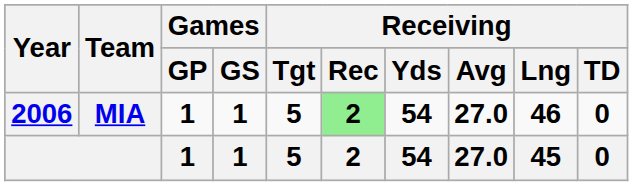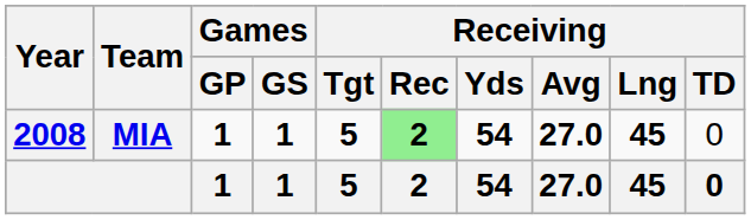MIA | Year: 2006 -> 2008
MIA | Receiving / Lng: 46 -> 45
MIA | Receiving / TD: bold -> normal
